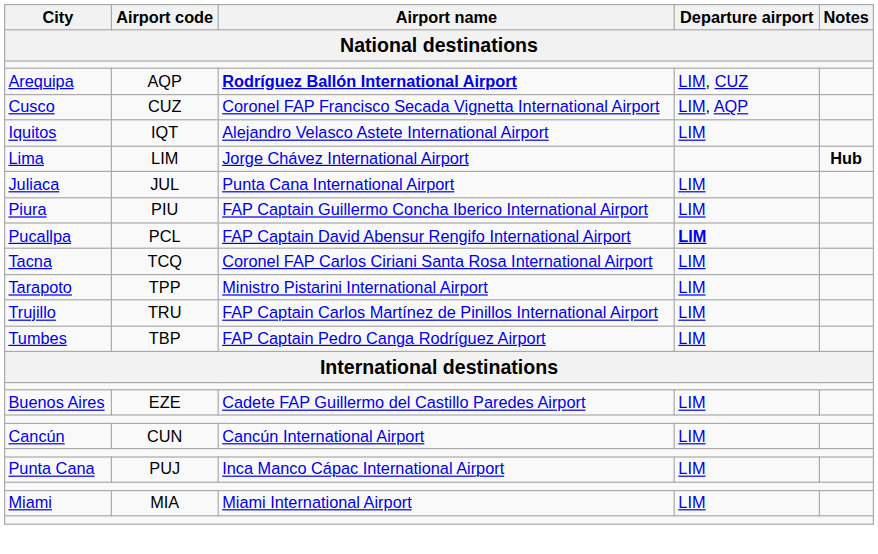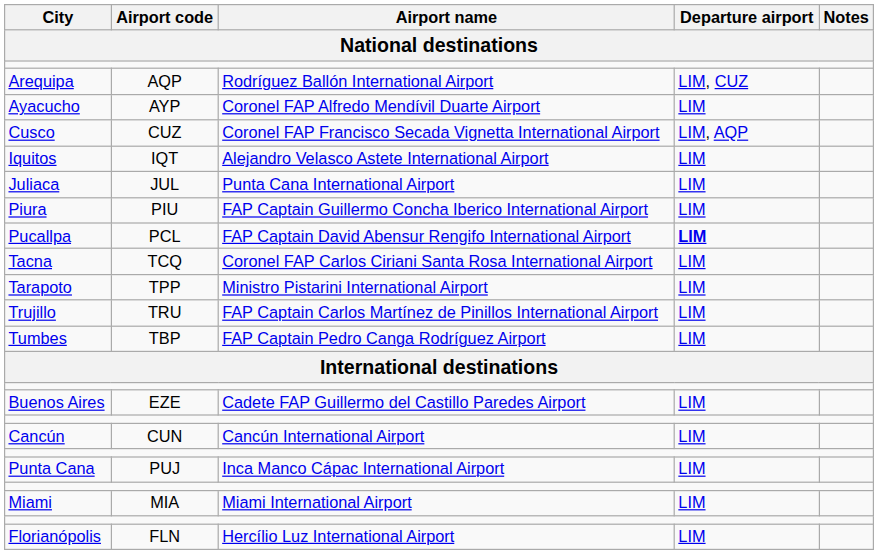Arequipa | Airport name: bold -> normal
+ row: Ayacucho | AYP | Coronel FAP Alfredo Mendívil Duarte Airport | LIM
- row: Lima | LIM | Jorge Chávez International Airport | Hub
+ row: Florianópolis | FLN | Hercílio Luz International Airport | LIM
